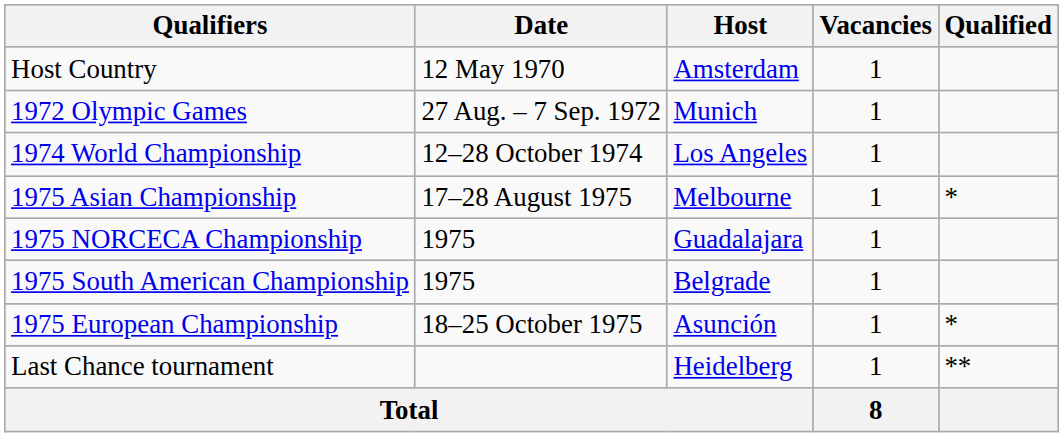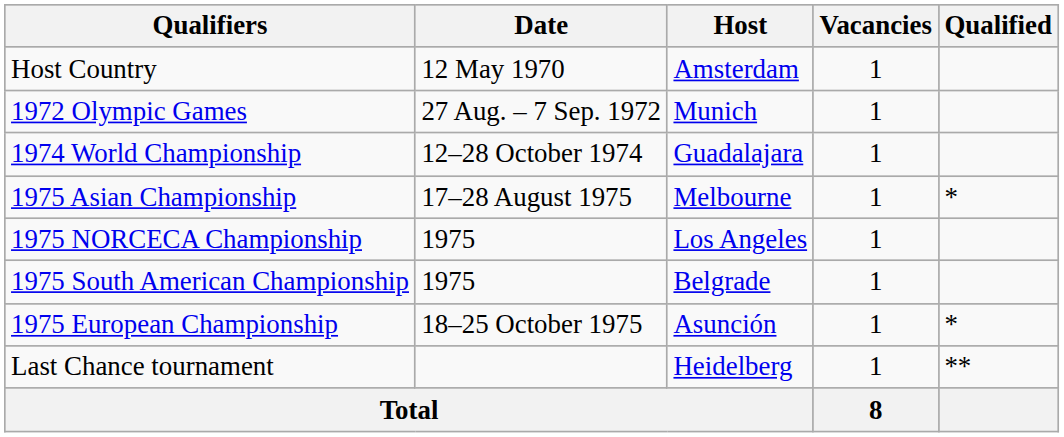1974 World Championship | Host: Los Angeles -> Guadalajara
1975 NORCECA Championship | Host: Guadalajara -> Los Angeles
